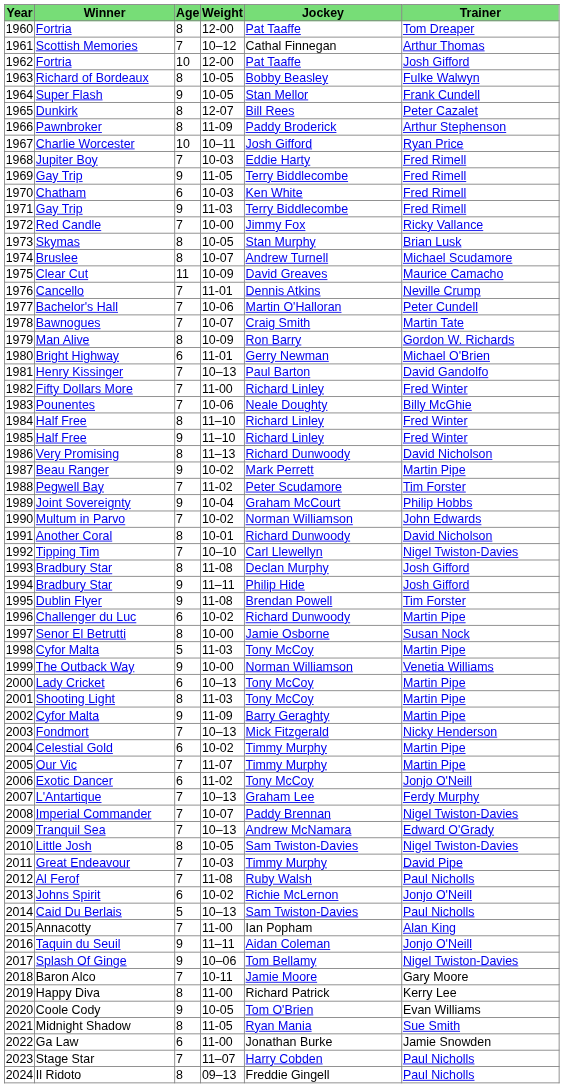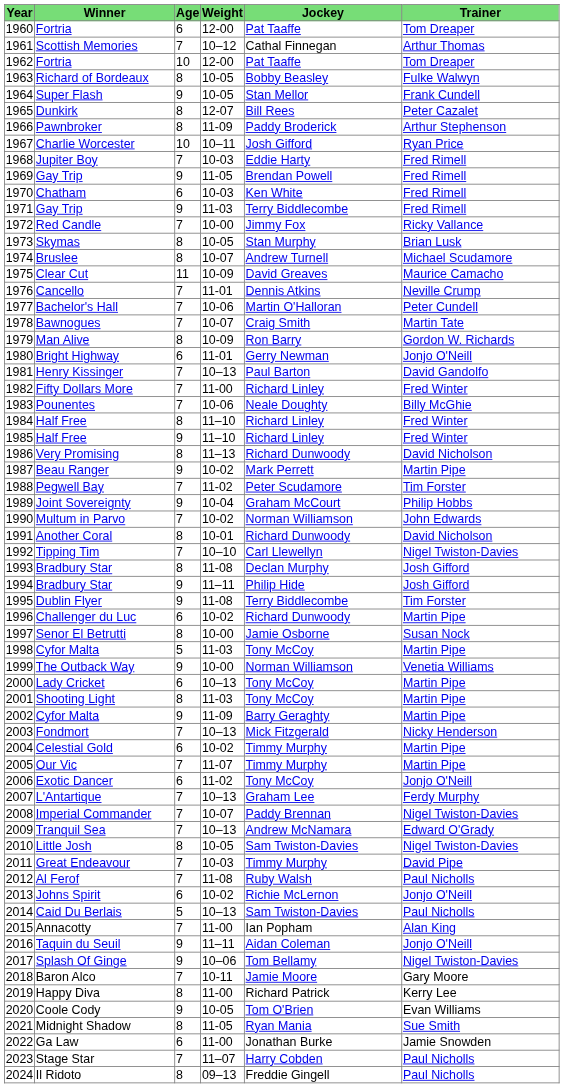1960 / Fortria | Age: 8 -> 6
1962 / Fortria | Trainer: Josh Gifford -> Tom Dreaper
1969 / Gay Trip | Jockey: Terry Biddlecombe -> Brendan Powell
Bright Highway | Trainer: Michael O'Brien -> Jonjo O'Neill
Dublin Flyer | Jockey: Brendan Powell -> Terry Biddlecombe
